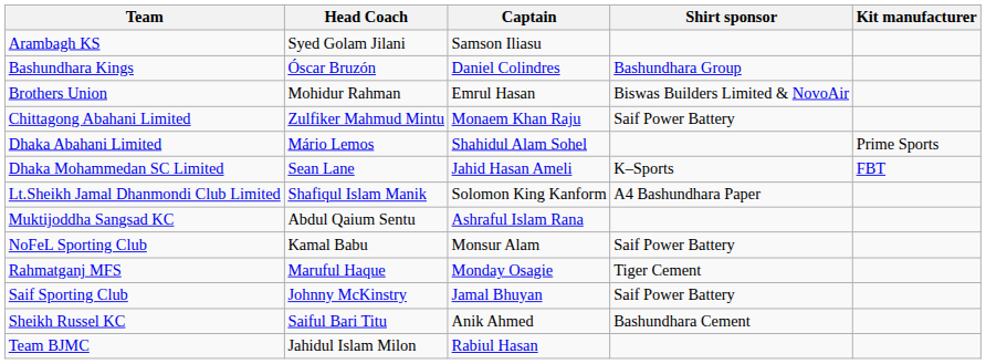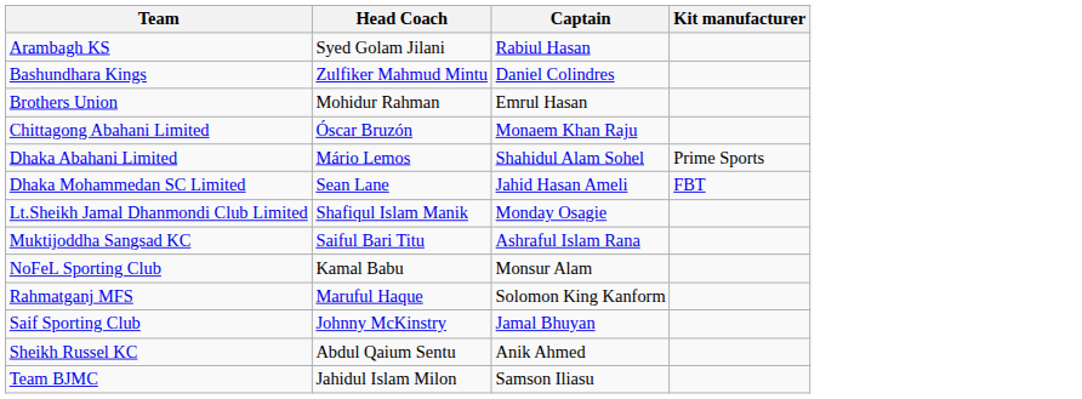- column: Shirt sponsor | Bashundhara Group | Biswas Builders Limited & NovoAir | Saif Power Battery | K–Sports | A4 Bashundhara Paper | Saif Power Battery | Tiger Cement | Saif Power Battery | Bashundhara Cement
Arambagh KS | Captain: Samson Iliasu -> Rabiul Hasan
Bashundhara Kings | Head Coach: Óscar Bruzón -> Zulfiker Mahmud Mintu
Chittagong Abahani Limited | Head Coach: Zulfiker Mahmud Mintu -> Óscar Bruzón
Lt.Sheikh Jamal Dhanmondi Club Limited | Captain: Solomon King Kanform -> Monday Osagie
Muktijoddha Sangsad KC | Head Coach: Abdul Qaium Sentu -> Saiful Bari Titu
Rahmatganj MFS | Captain: Monday Osagie -> Solomon King Kanform
Sheikh Russel KC | Head Coach: Saiful Bari Titu -> Abdul Qaium Sentu
Team BJMC | Captain: Rabiul Hasan -> Samson Iliasu
